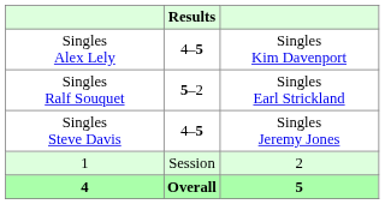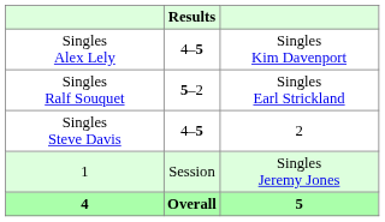Singles Steve Davis | column 3: Singles Jeremy Jones -> 2
1 | column 3: 2 -> Singles Jeremy Jones
